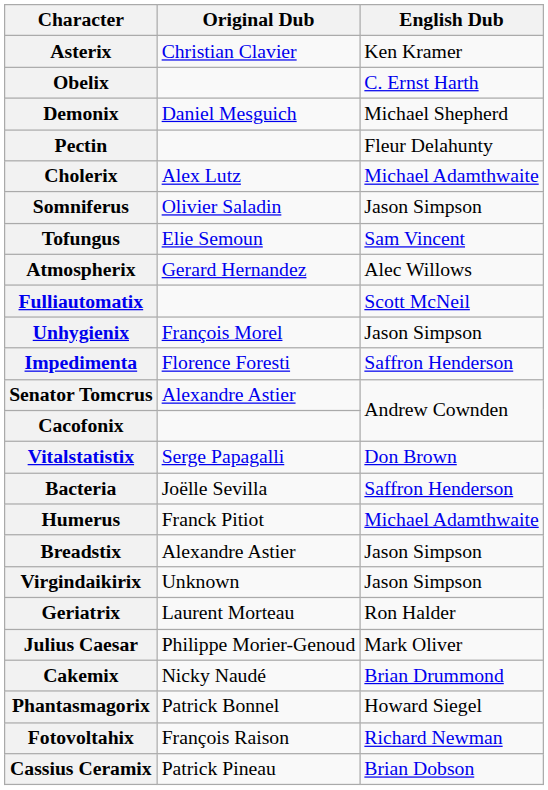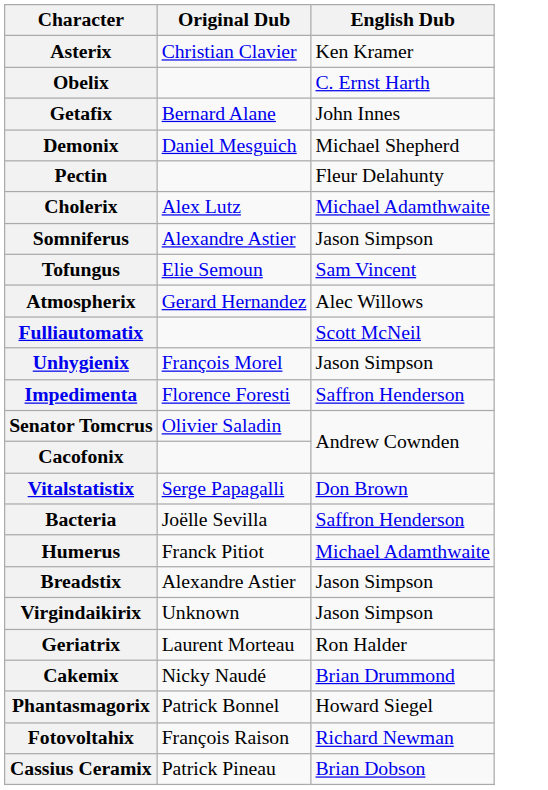+ row: Getafix | Bernard Alane | John Innes
Somniferus | Original Dub: Olivier Saladin -> Alexandre Astier
Senator Tomcrus | Original Dub: Alexandre Astier -> Olivier Saladin
- row: Julius Caesar | Philippe Morier-Genoud | Mark Oliver
